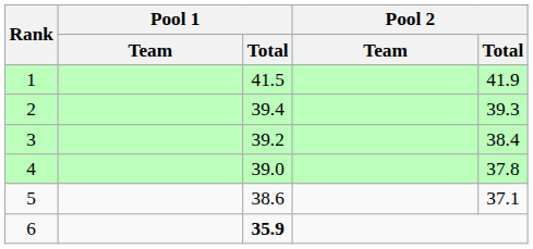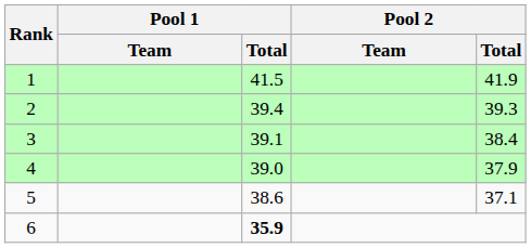3 | Pool 1 / Total: 39.2 -> 39.1
4 | Pool 2 / Total: 37.8 -> 37.9
